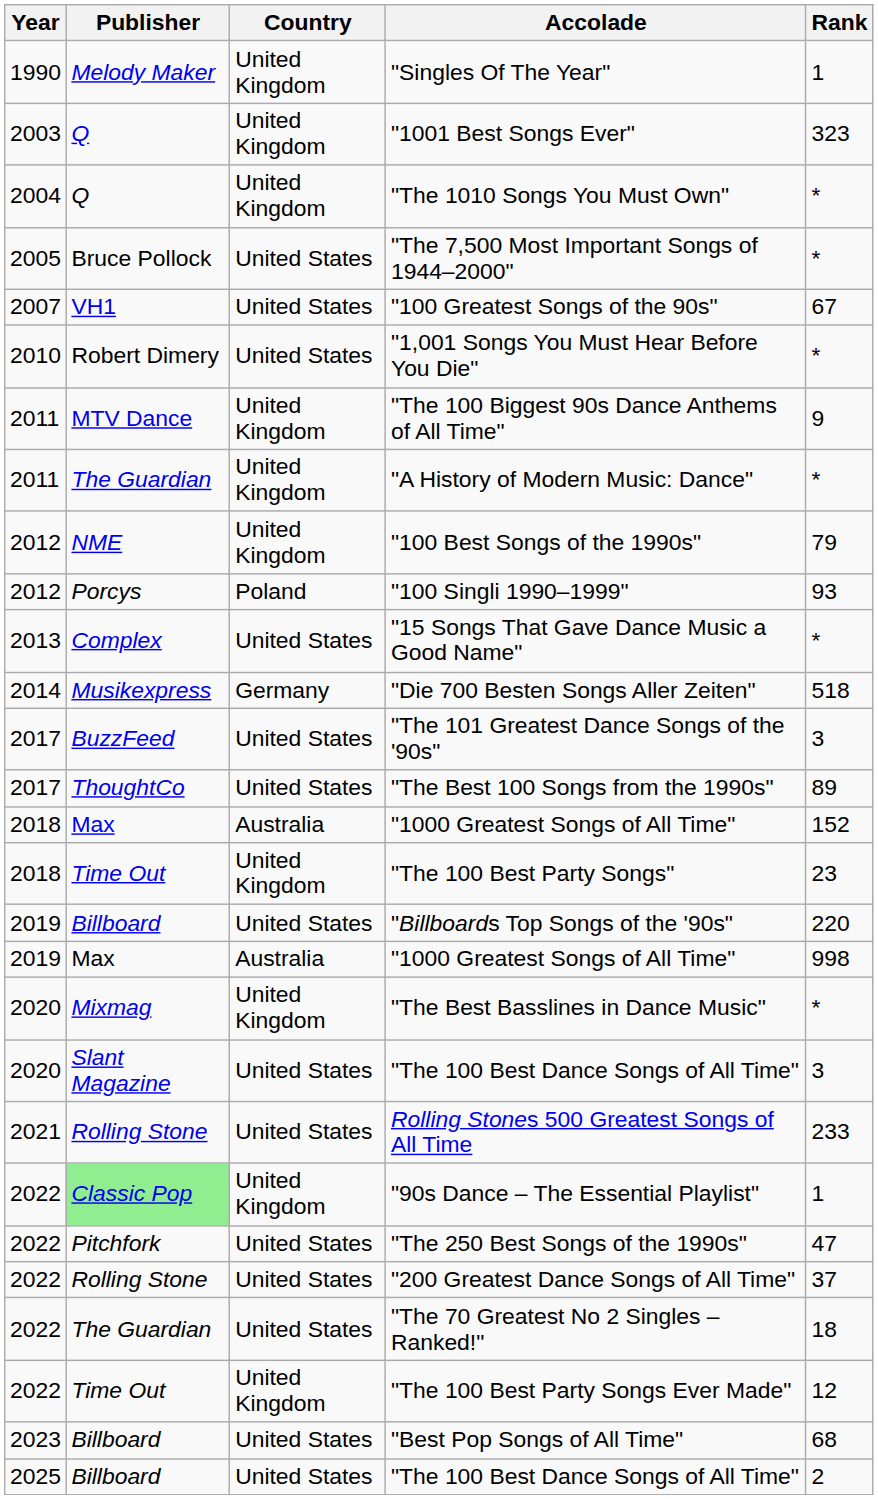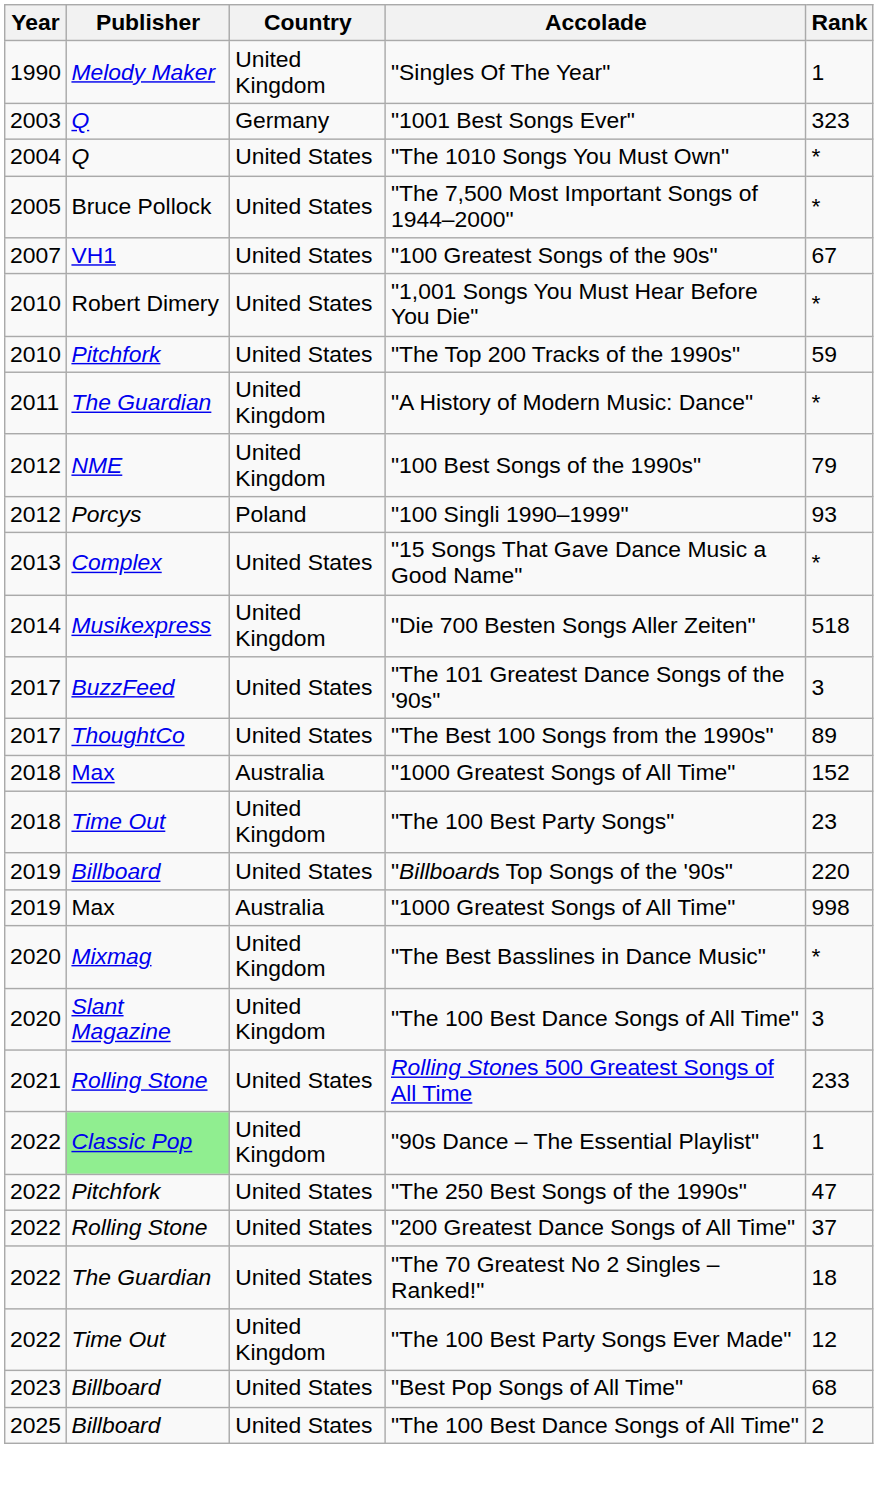"1001 Best Songs Ever" | Country: United Kingdom -> Germany
"The 1010 Songs You Must Own" | Country: United Kingdom -> United States
+ row: 2010 | Pitchfork | United States | "The Top 200 Tracks of the 1990s" | 59
- row: 2011 | MTV Dance | United Kingdom | "The 100 Biggest 90s Dance Anthems of All Time" | 9
"Die 700 Besten Songs Aller Zeiten" | Country: Germany -> United Kingdom
2020 / "The 100 Best Dance Songs of All Time" | Country: United States -> United Kingdom
